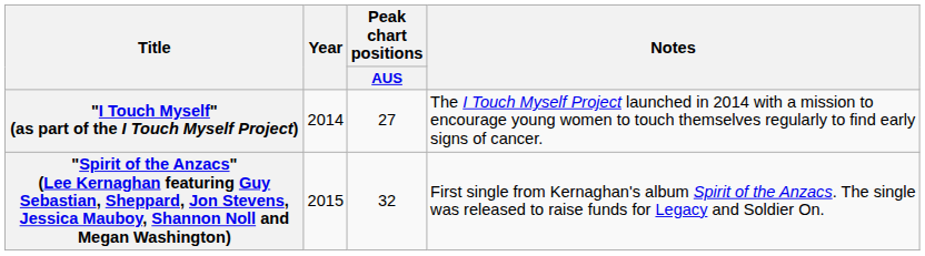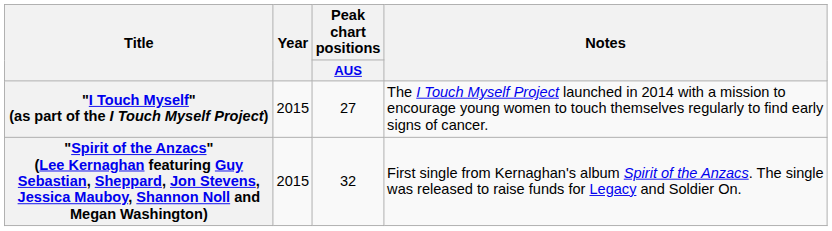"I Touch Myself" (as part of the I Touch Myself Project) | Year: 2014 -> 2015
